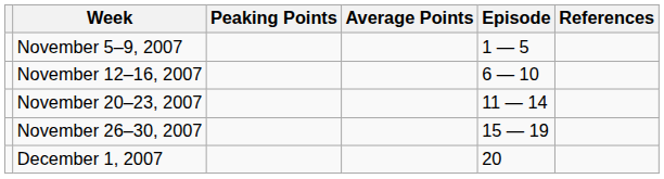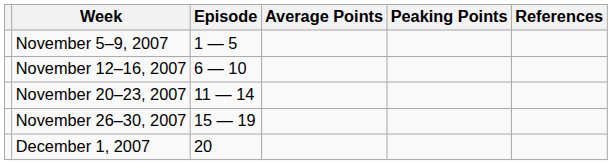columns swapped: Episode <-> Peaking Points
